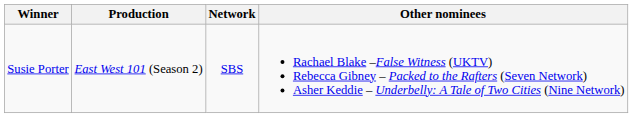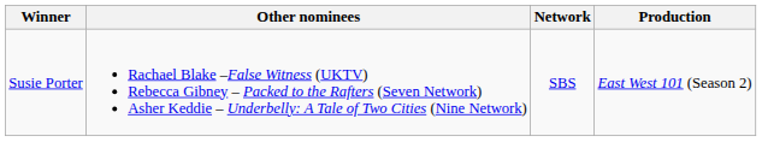columns swapped: Production <-> Other nominees
